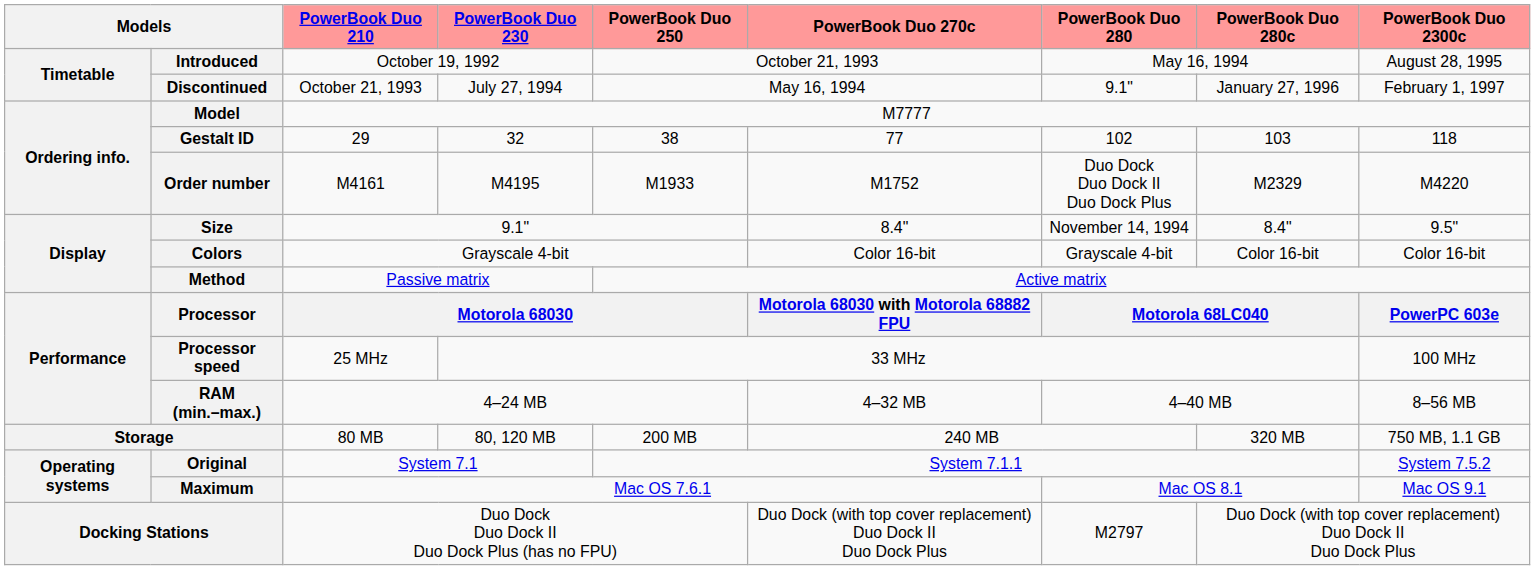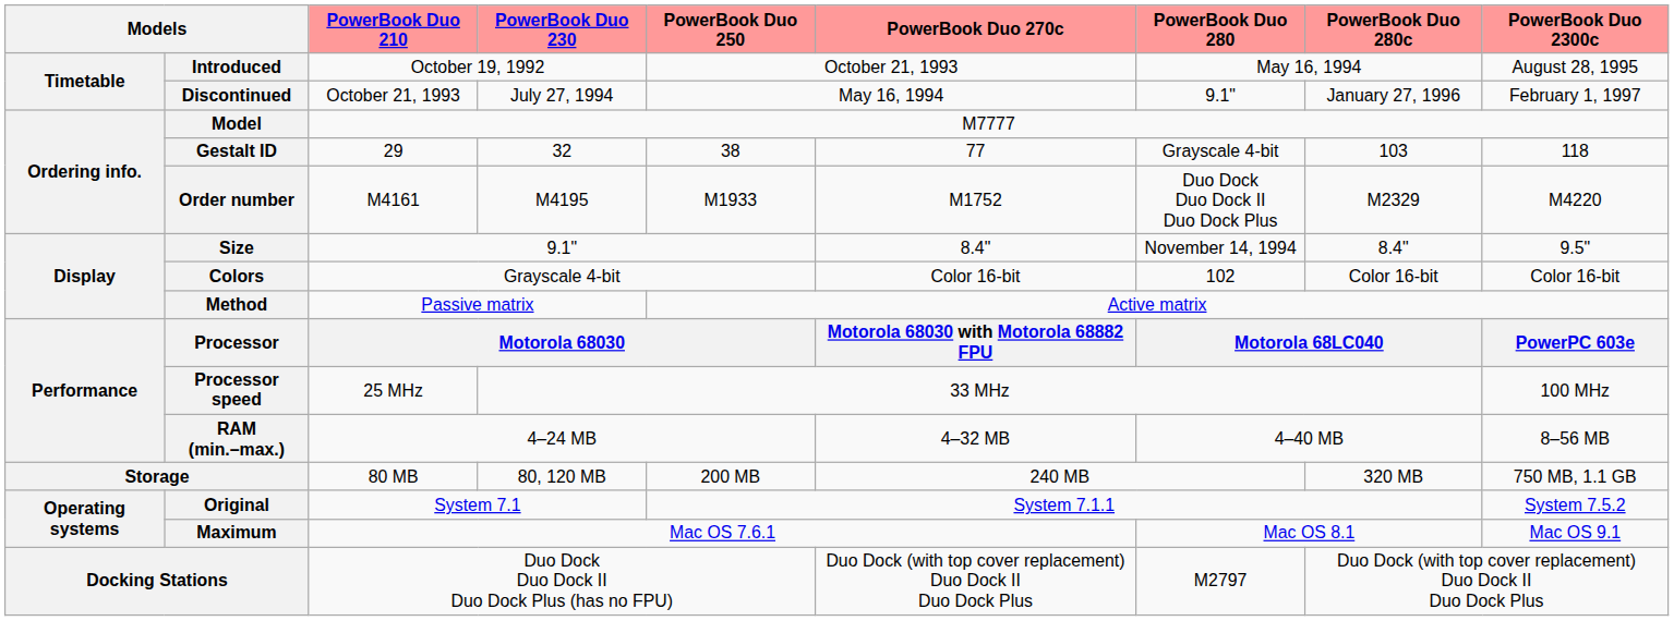Gestalt ID | PowerBook Duo 280: 102 -> Grayscale 4-bit
Colors | PowerBook Duo 280: Grayscale 4-bit -> 102
